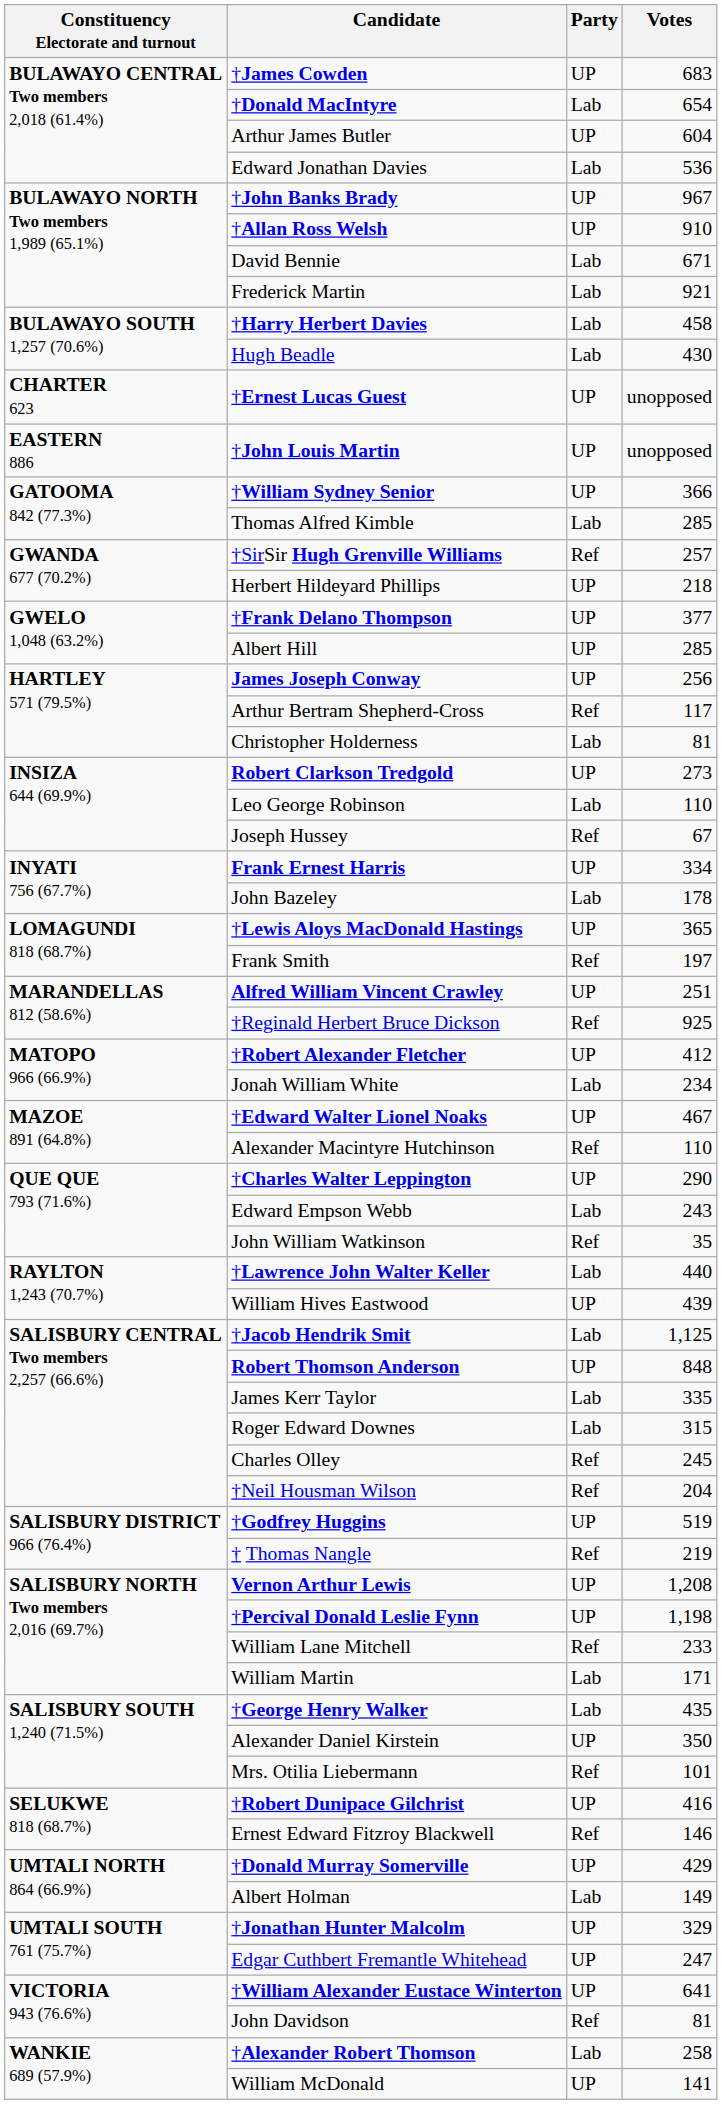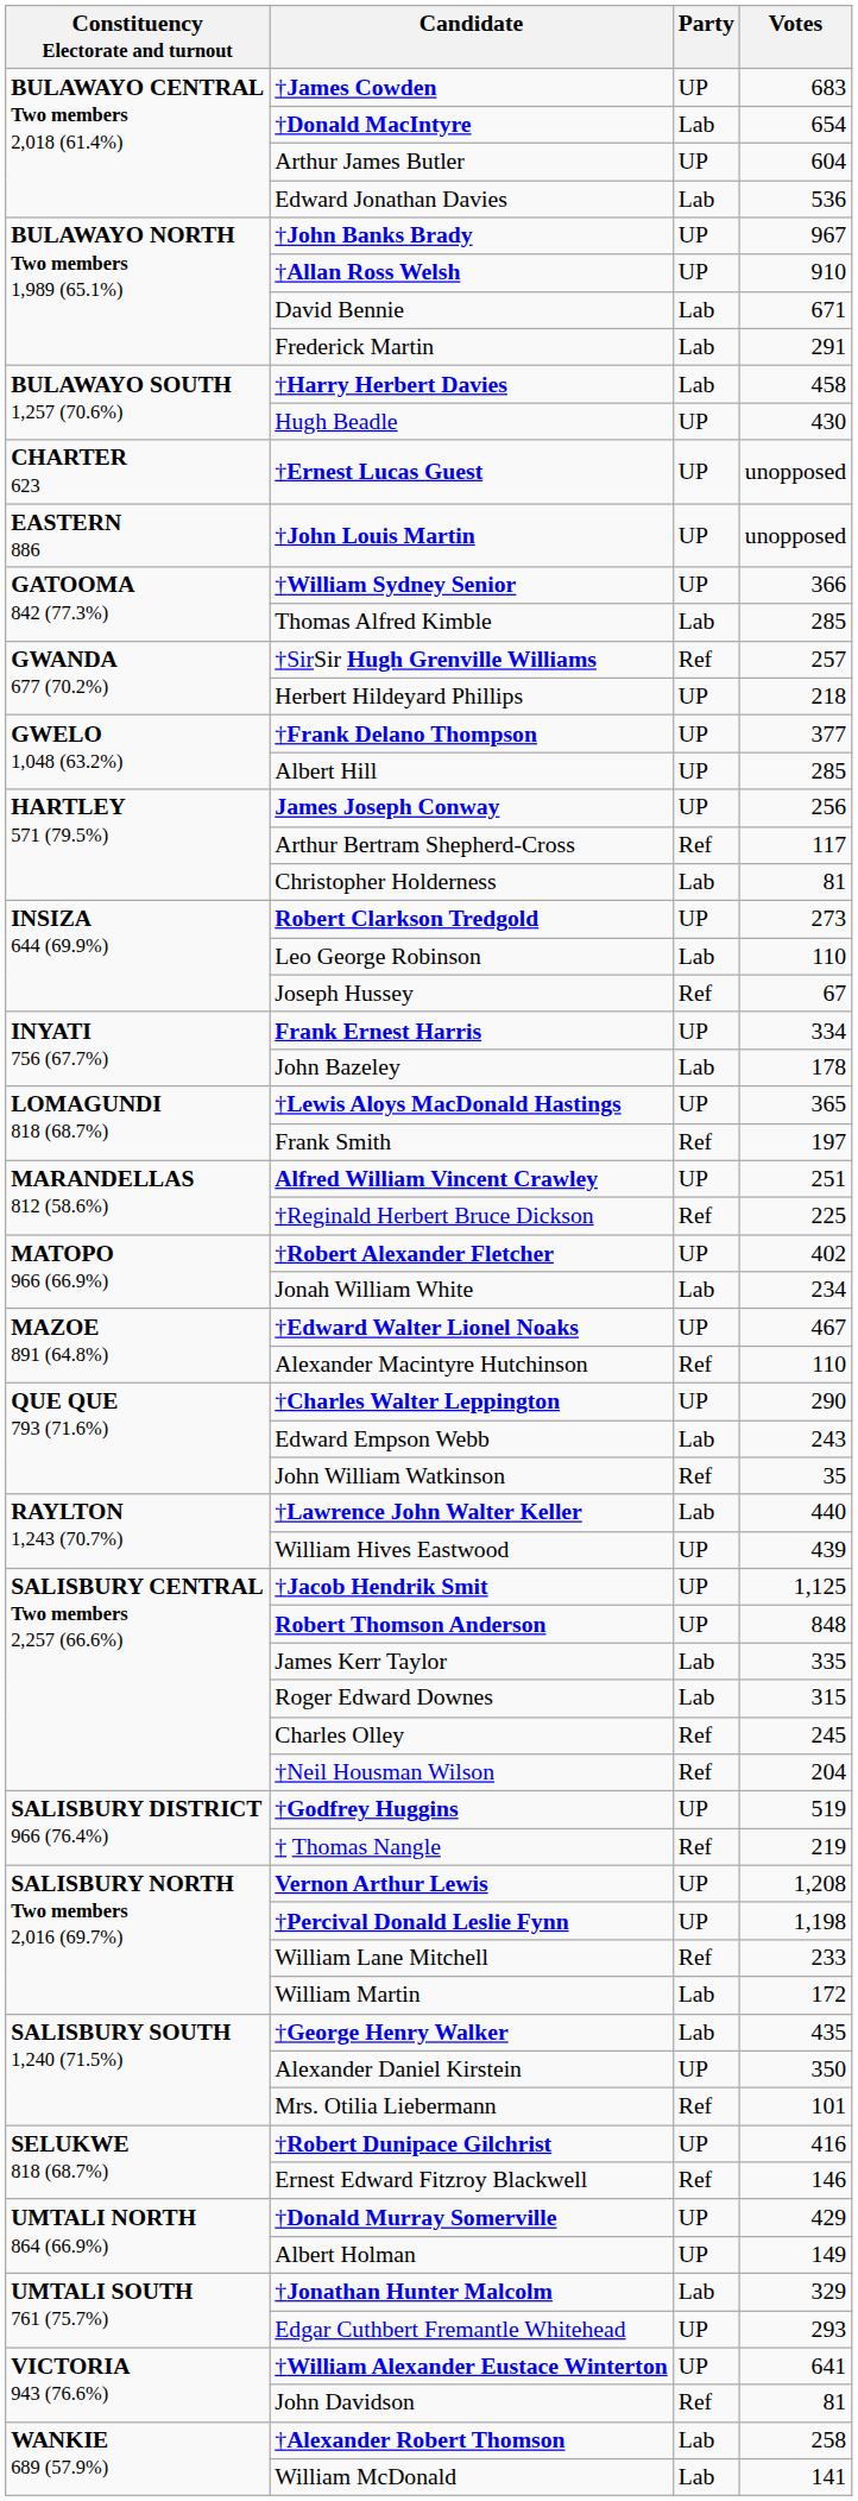Frederick Martin | Votes: 921 -> 291
Hugh Beadle | Party: Lab -> UP
†Reginald Herbert Bruce Dickson | Votes: 925 -> 225
†Robert Alexander Fletcher | Votes: 412 -> 402
†Jacob Hendrik Smit | Party: Lab -> UP
William Martin | Votes: 171 -> 172
Albert Holman | Party: Lab -> UP
†Jonathan Hunter Malcolm | Party: UP -> Lab
Edgar Cuthbert Fremantle Whitehead | Votes: 247 -> 293
William McDonald | Party: UP -> Lab
